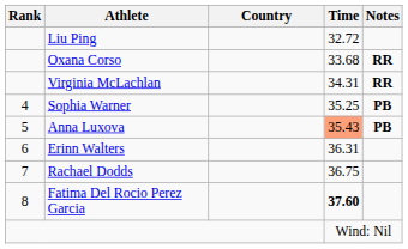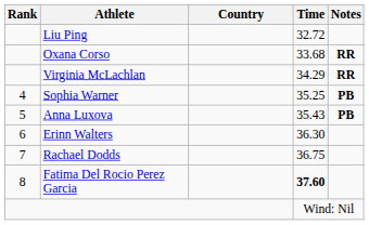Virginia McLachlan | Time: 34.31 -> 34.29
Anna Luxova | Time: lightsalmon background -> no background
Erinn Walters | Time: 36.31 -> 36.30
